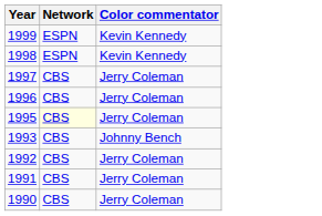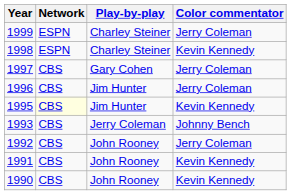+ column: Play-by-play | Charley Steiner | Charley Steiner | Gary Cohen | Jim Hunter | Jim Hunter | Jerry Coleman | John Rooney | John Rooney | John Rooney
1999 | Color commentator: Kevin Kennedy -> Jerry Coleman
1995 | Color commentator: Jerry Coleman -> Kevin Kennedy
1991 | Color commentator: Jerry Coleman -> Kevin Kennedy
1990 | Color commentator: Jerry Coleman -> Kevin Kennedy
